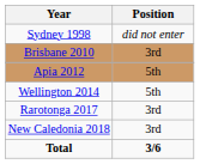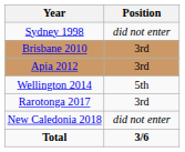Apia 2012 | Position: 5th -> 3rd
New Caledonia 2018 | Position: 3rd -> did not enter
